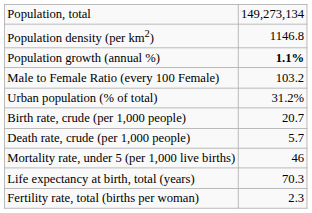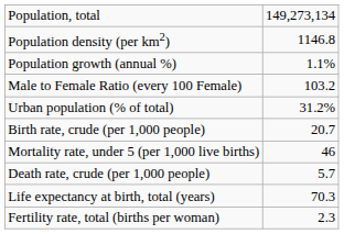Population growth (annual %) | column 2: bold -> normal
rows swapped: Death rate, crude (per 1,000 people) <-> Mortality rate, under 5 (per 1,000 live births)
